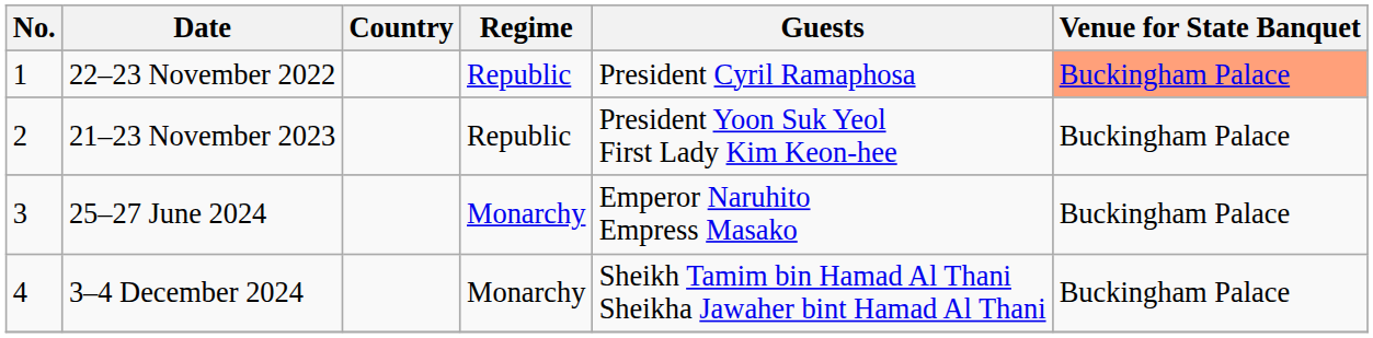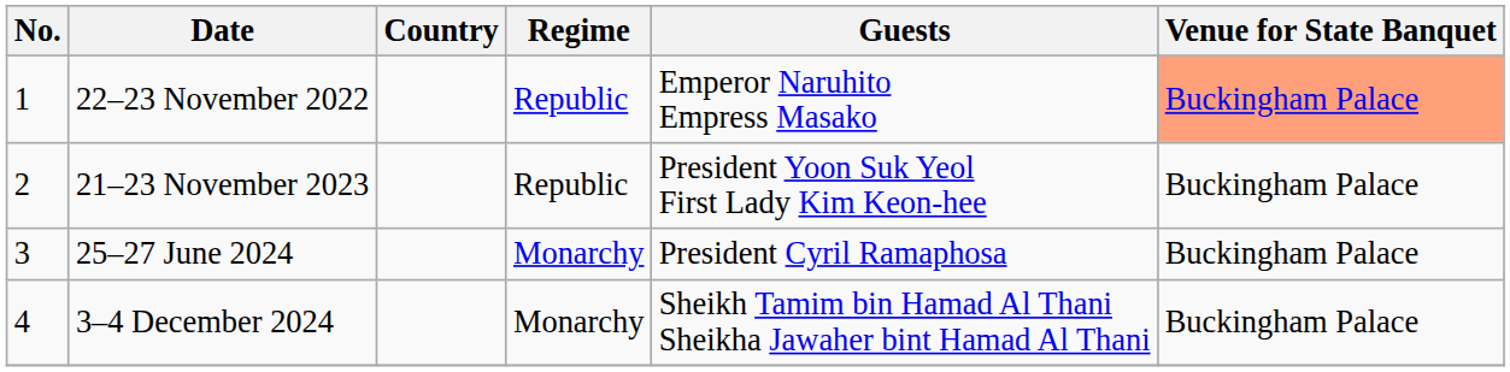22–23 November 2022 | Guests: President Cyril Ramaphosa -> Emperor Naruhito Empress Masako
25–27 June 2024 | Guests: Emperor Naruhito Empress Masako -> President Cyril Ramaphosa
